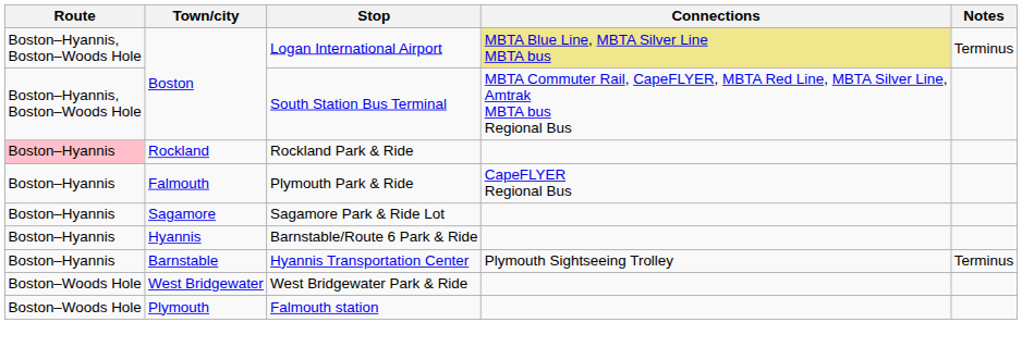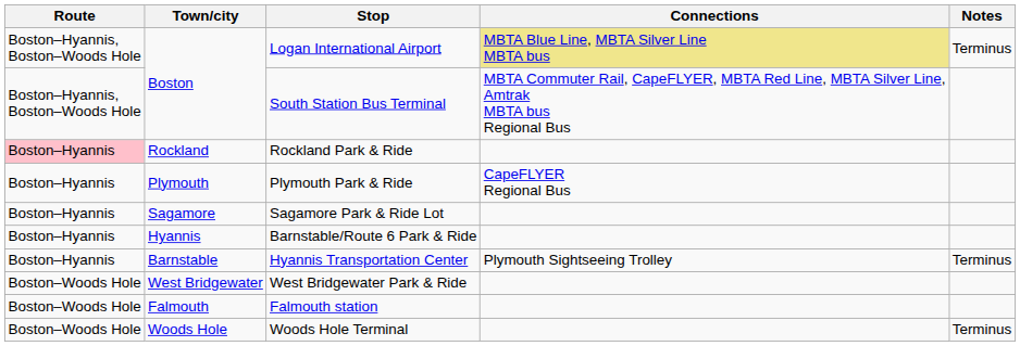Plymouth Park & Ride | Town/city: Falmouth -> Plymouth
Falmouth station | Town/city: Plymouth -> Falmouth
+ row: Boston–Woods Hole | Woods Hole | Woods Hole Terminal | Terminus
